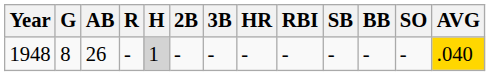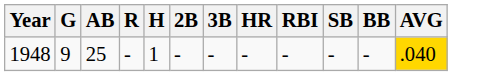- column: SO | -
1948 | G: 8 -> 9
1948 | AB: 26 -> 25
1948 | H: lightgrey background -> no background
